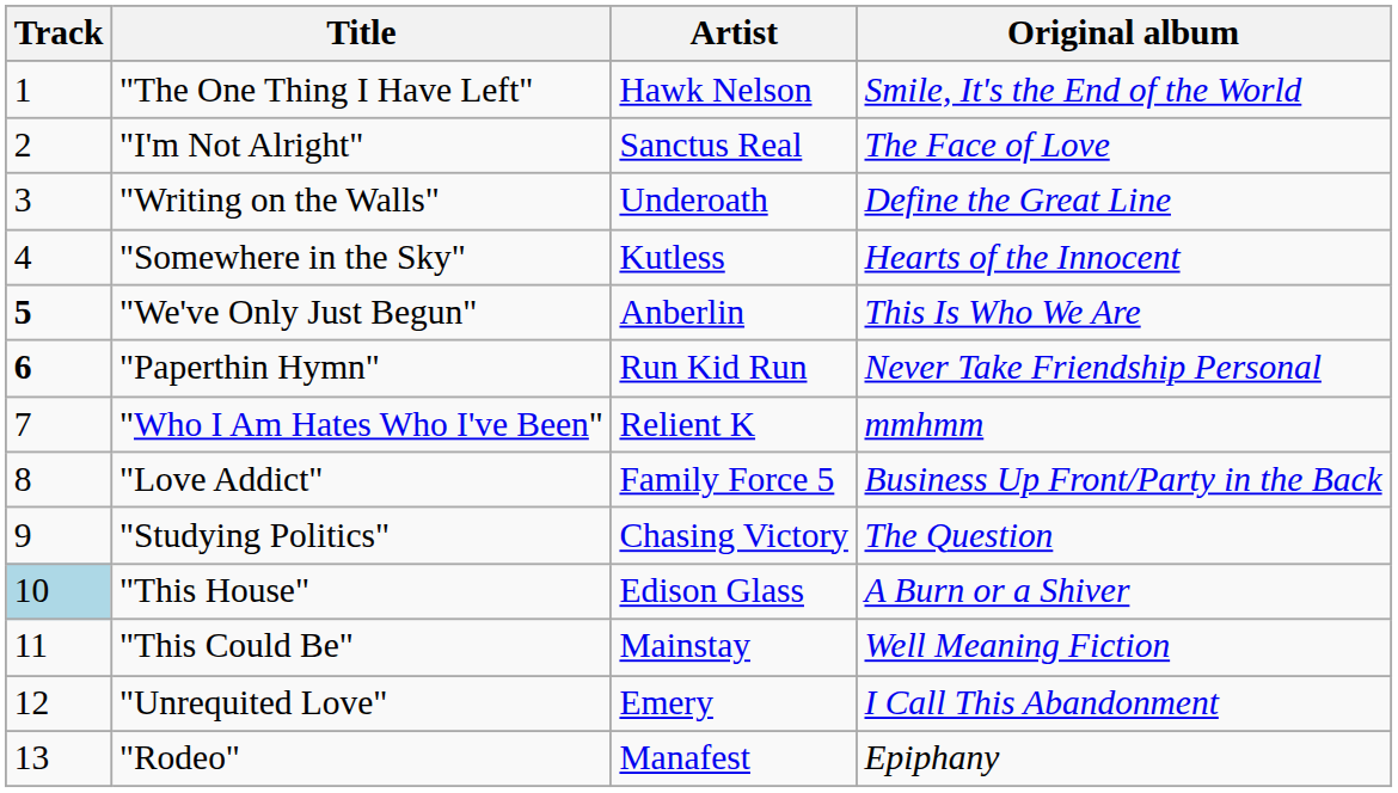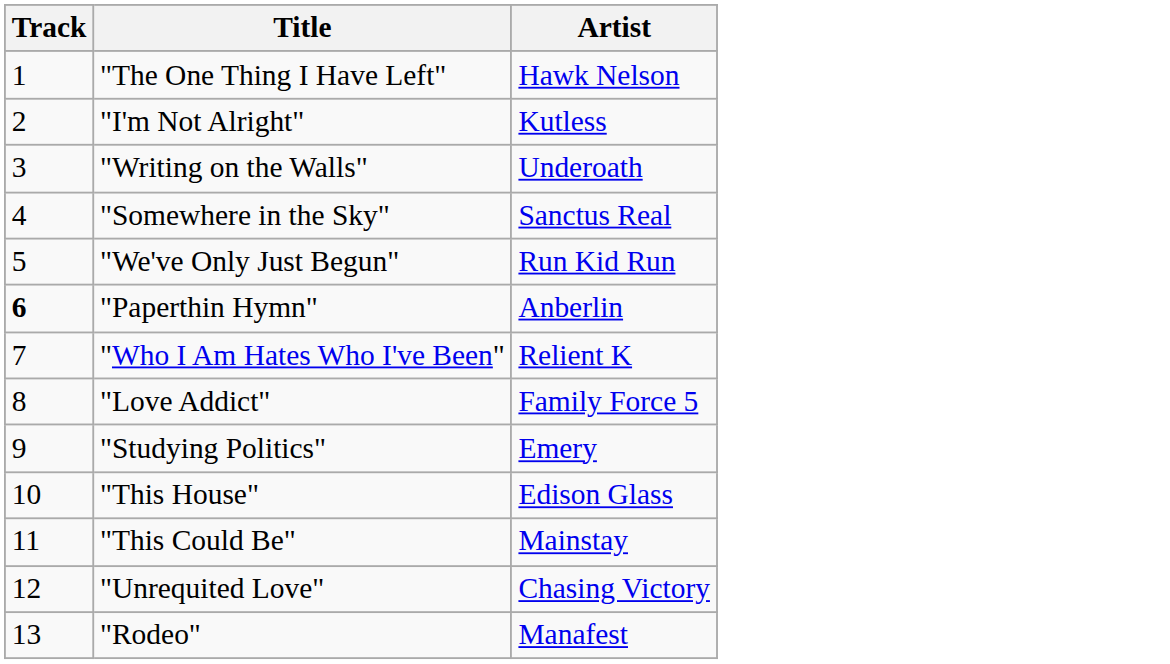- column: Original album | Smile, It's the End of the World | The Face of Love | Define the Great Line | Hearts of the Innocent | This Is Who We Are | Never Take Friendship Personal | mmhmm | Business Up Front/Party in the Back | The Question | A Burn or a Shiver | Well Meaning Fiction | I Call This Abandonment | Epiphany
"I'm Not Alright" | Artist: Sanctus Real -> Kutless
"Somewhere in the Sky" | Artist: Kutless -> Sanctus Real
"We've Only Just Begun" | Track: bold -> normal
"We've Only Just Begun" | Artist: Anberlin -> Run Kid Run
"Paperthin Hymn" | Artist: Run Kid Run -> Anberlin
"Studying Politics" | Artist: Chasing Victory -> Emery
"This House" | Track: lightblue background -> no background
"Unrequited Love" | Artist: Emery -> Chasing Victory
